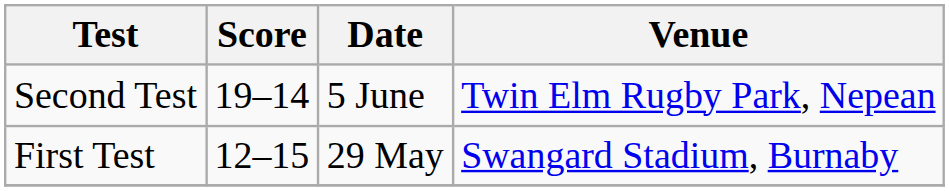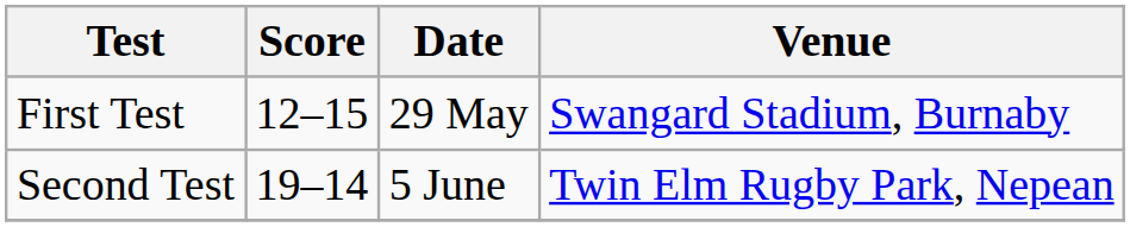rows swapped: First Test <-> Second Test
